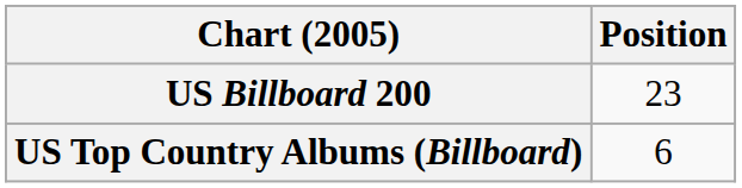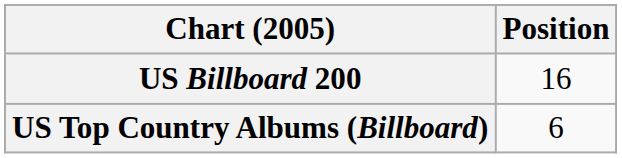US Billboard 200 | Position: 23 -> 16
